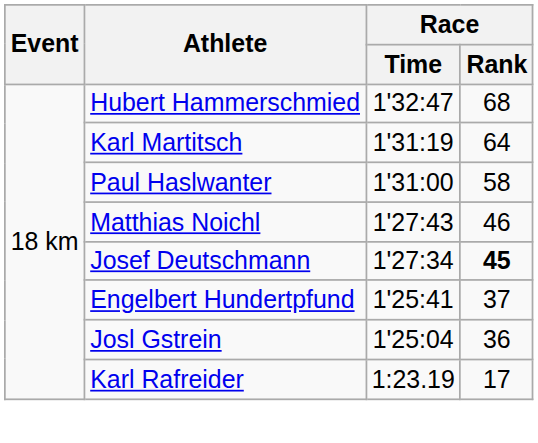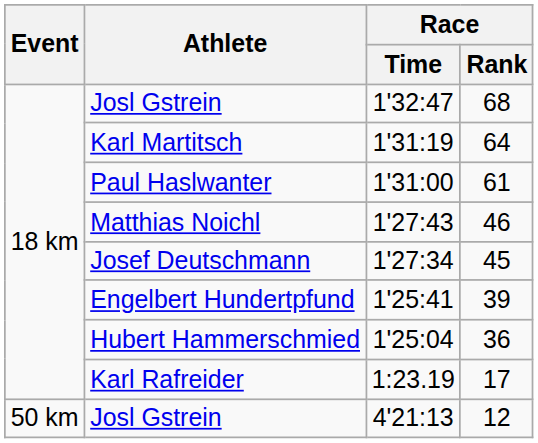1'32:47 | Athlete: Hubert Hammerschmied -> Josl Gstrein
1'31:00 | Race / Rank: 58 -> 61
1'27:34 | Race / Rank: bold -> normal
1'25:41 | Race / Rank: 37 -> 39
1'25:04 | Athlete: Josl Gstrein -> Hubert Hammerschmied
+ row: 50 km | Josl Gstrein | 4'21:13 | 12
